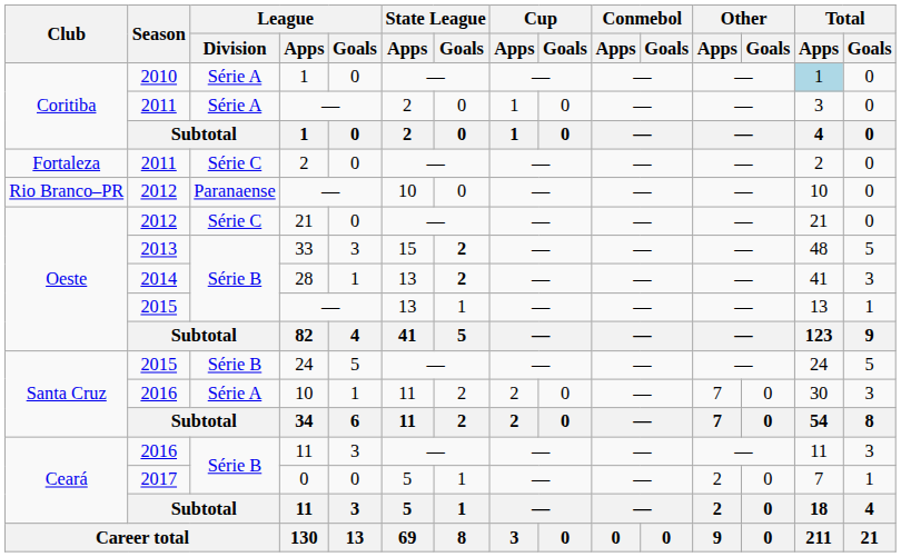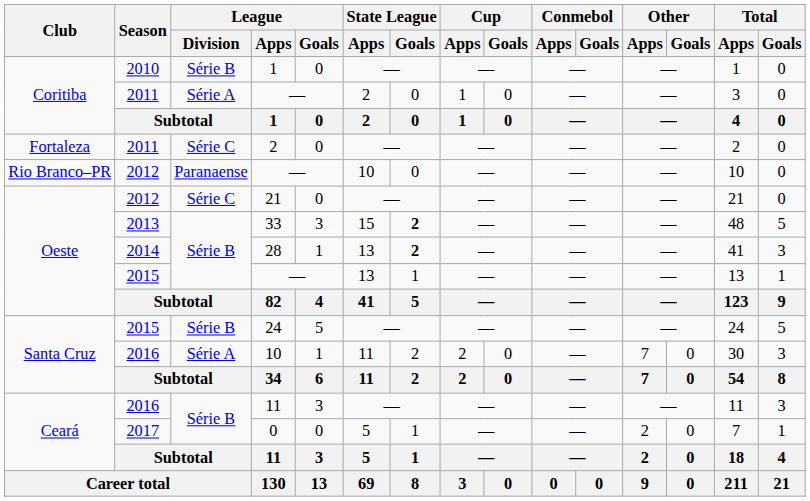2010 / 1 | League / Division: Série A -> Série B
2010 / 1 | Total / Apps: lightblue background -> no background
